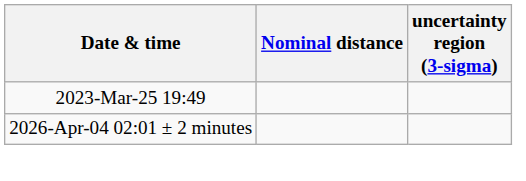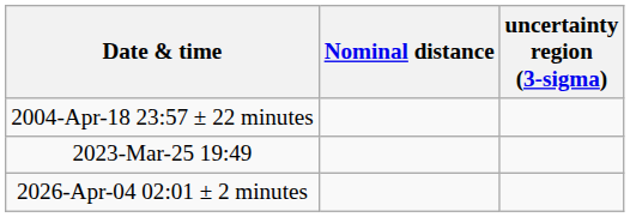+ row: 2004-Apr-18 23:57 ± 22 minutes
